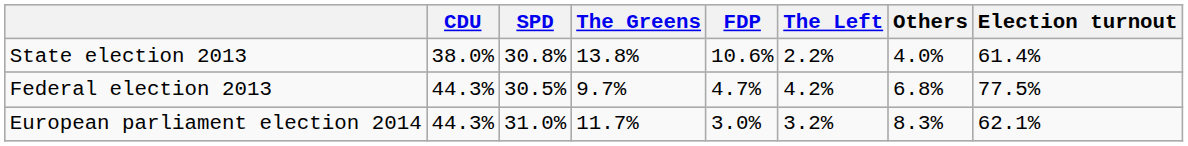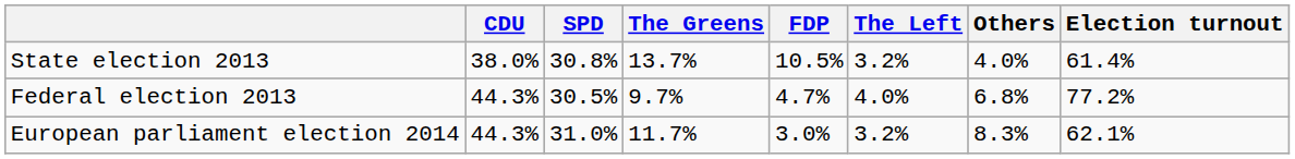State election 2013 | The Greens: 13.8% -> 13.7%
State election 2013 | FDP: 10.6% -> 10.5%
State election 2013 | The Left: 2.2% -> 3.2%
Federal election 2013 | The Left: 4.2% -> 4.0%
Federal election 2013 | Election turnout: 77.5% -> 77.2%
